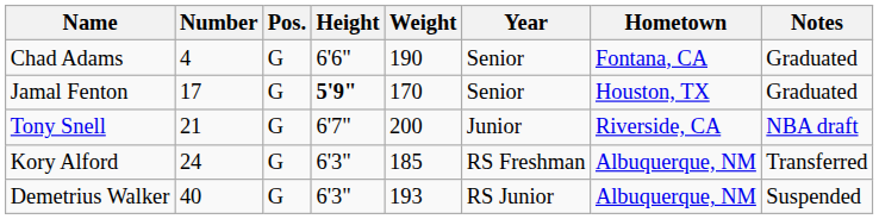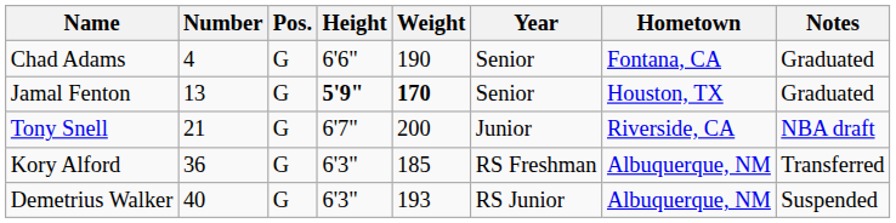Jamal Fenton | Number: 17 -> 13
Jamal Fenton | Weight: normal -> bold
Kory Alford | Number: 24 -> 36
